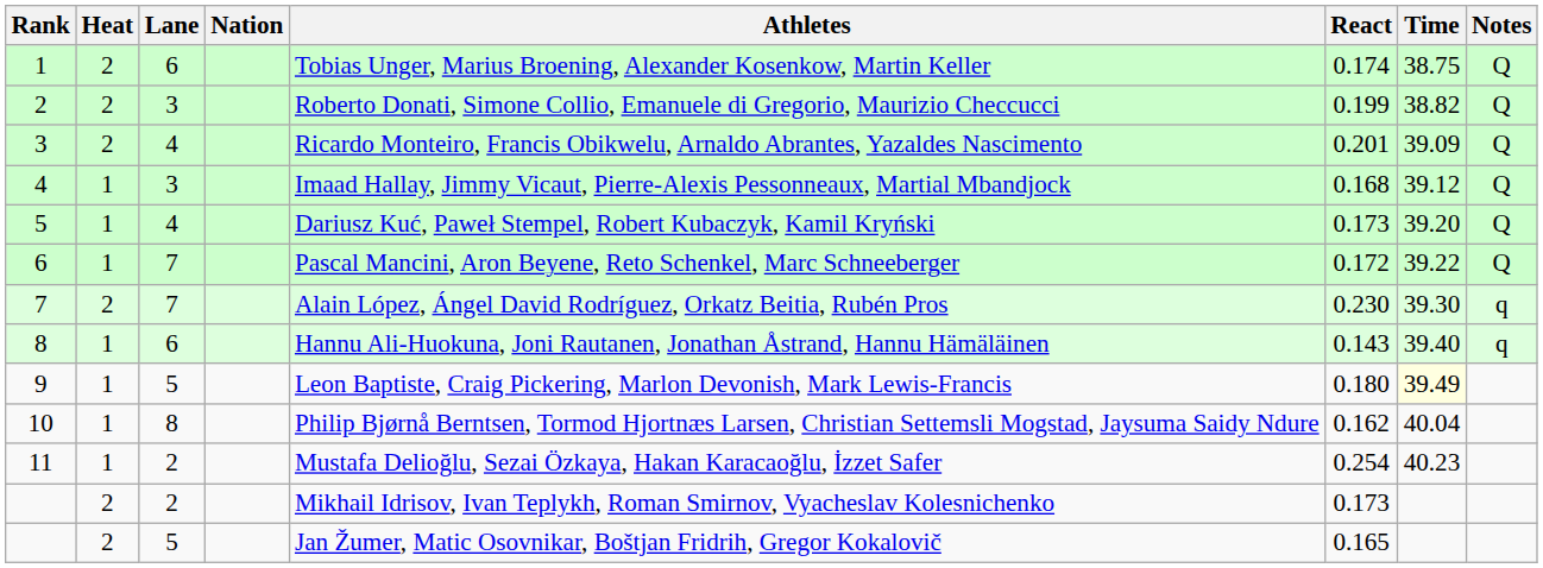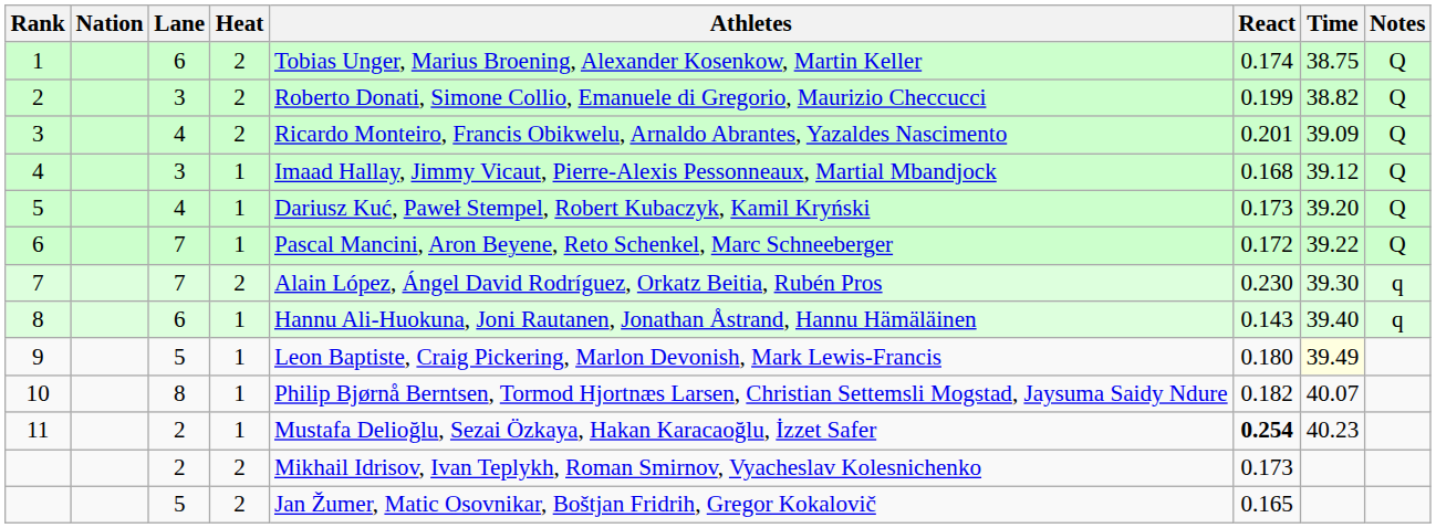columns swapped: Heat <-> Nation
10 | React: 0.162 -> 0.182
10 | Time: 40.04 -> 40.07
11 | React: normal -> bold
